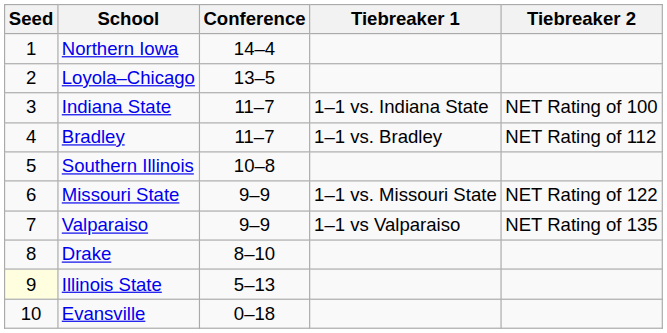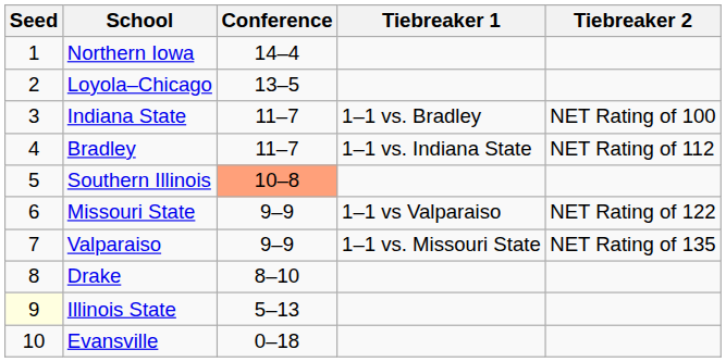Indiana State | Tiebreaker 1: 1–1 vs. Indiana State -> 1–1 vs. Bradley
Bradley | Tiebreaker 1: 1–1 vs. Bradley -> 1–1 vs. Indiana State
Southern Illinois | Conference: no background -> lightsalmon background
Missouri State | Tiebreaker 1: 1–1 vs. Missouri State -> 1–1 vs Valparaiso
Valparaiso | Tiebreaker 1: 1–1 vs Valparaiso -> 1–1 vs. Missouri State
